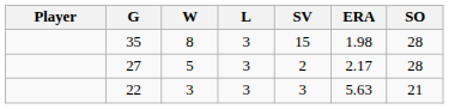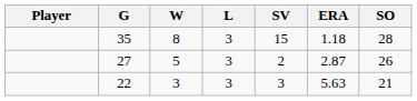35 | ERA: 1.98 -> 1.18
27 | ERA: 2.17 -> 2.87
27 | SO: 28 -> 26
